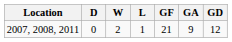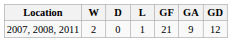columns swapped: W <-> D
